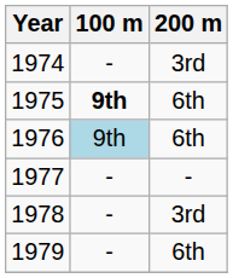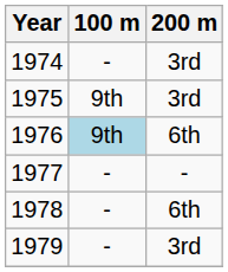1975 | 100 m: bold -> normal
1975 | 200 m: 6th -> 3rd
1978 | 200 m: 3rd -> 6th
1979 | 200 m: 6th -> 3rd
